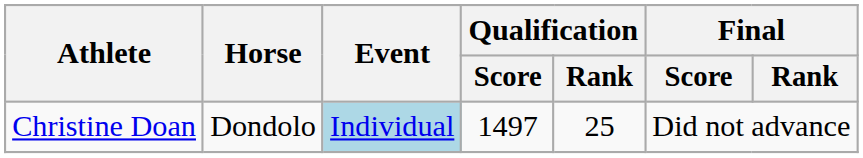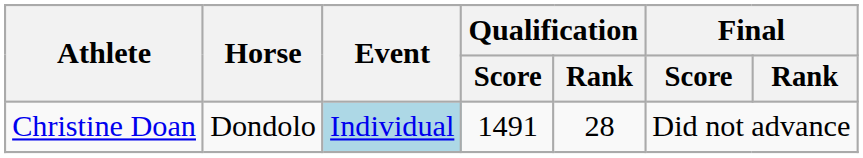Christine Doan | Qualification / Score: 1497 -> 1491
Christine Doan | Qualification / Rank: 25 -> 28
